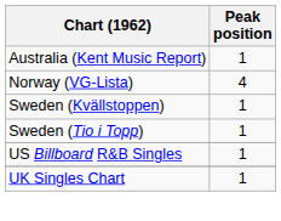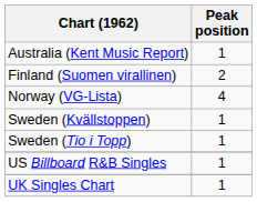+ row: Finland (Suomen virallinen) | 2
